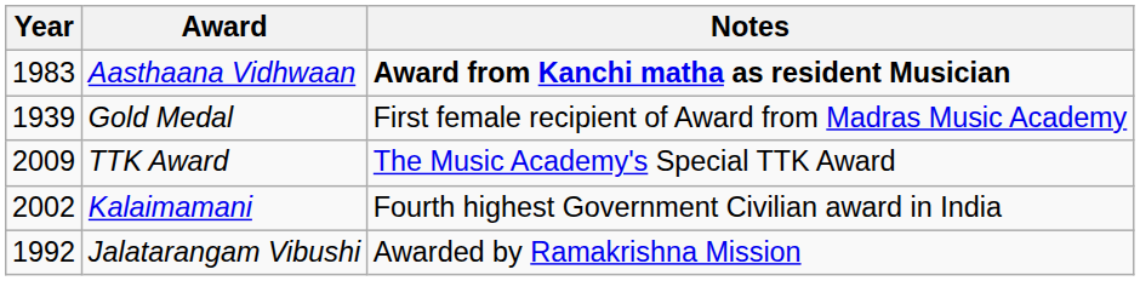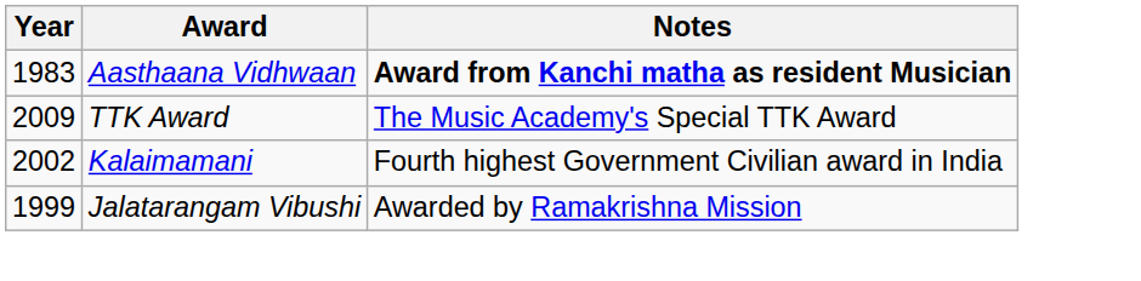- row: 1939 | Gold Medal | First female recipient of Award from Madras Music Academy
Jalatarangam Vibushi | Year: 1992 -> 1999
